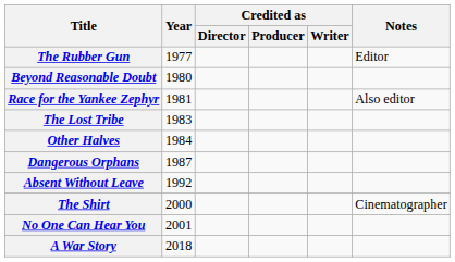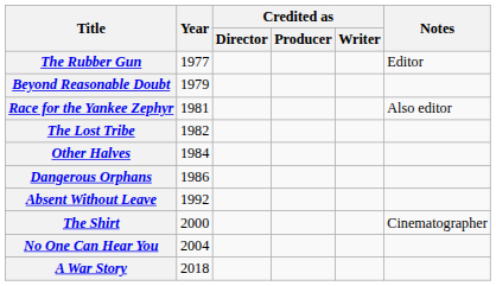Beyond Reasonable Doubt | Year: 1980 -> 1979
The Lost Tribe | Year: 1983 -> 1982
Dangerous Orphans | Year: 1987 -> 1986
No One Can Hear You | Year: 2001 -> 2004
